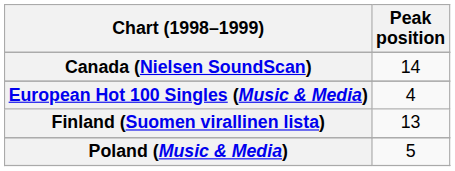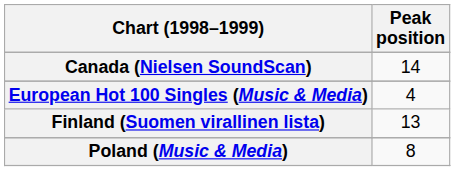Poland (Music & Media) | Peak position: 5 -> 8
